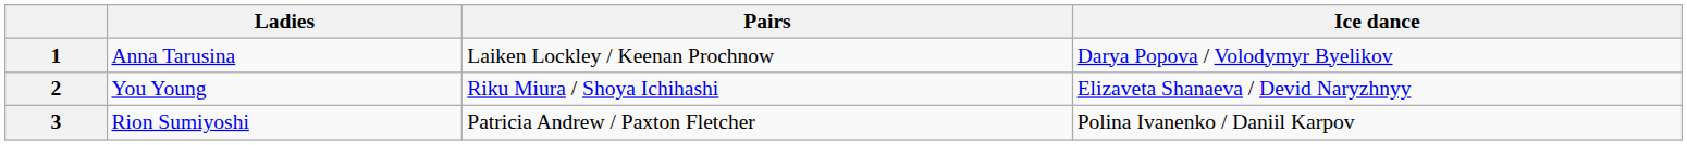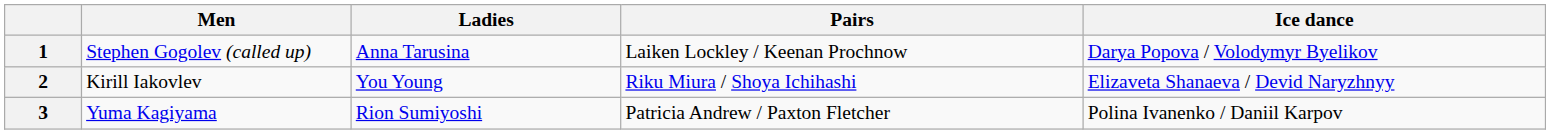+ column: Men | Stephen Gogolev (called up) | Kirill Iakovlev | Yuma Kagiyama
